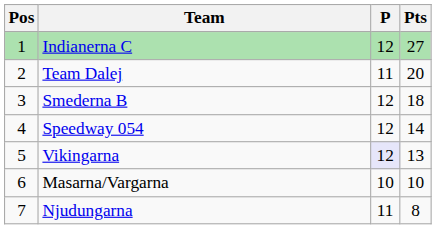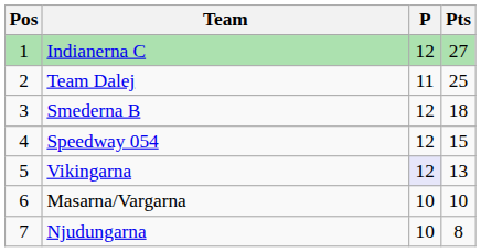Team Dalej | Pts: 20 -> 25
Speedway 054 | Pts: 14 -> 15
Njudungarna | P: 11 -> 10
